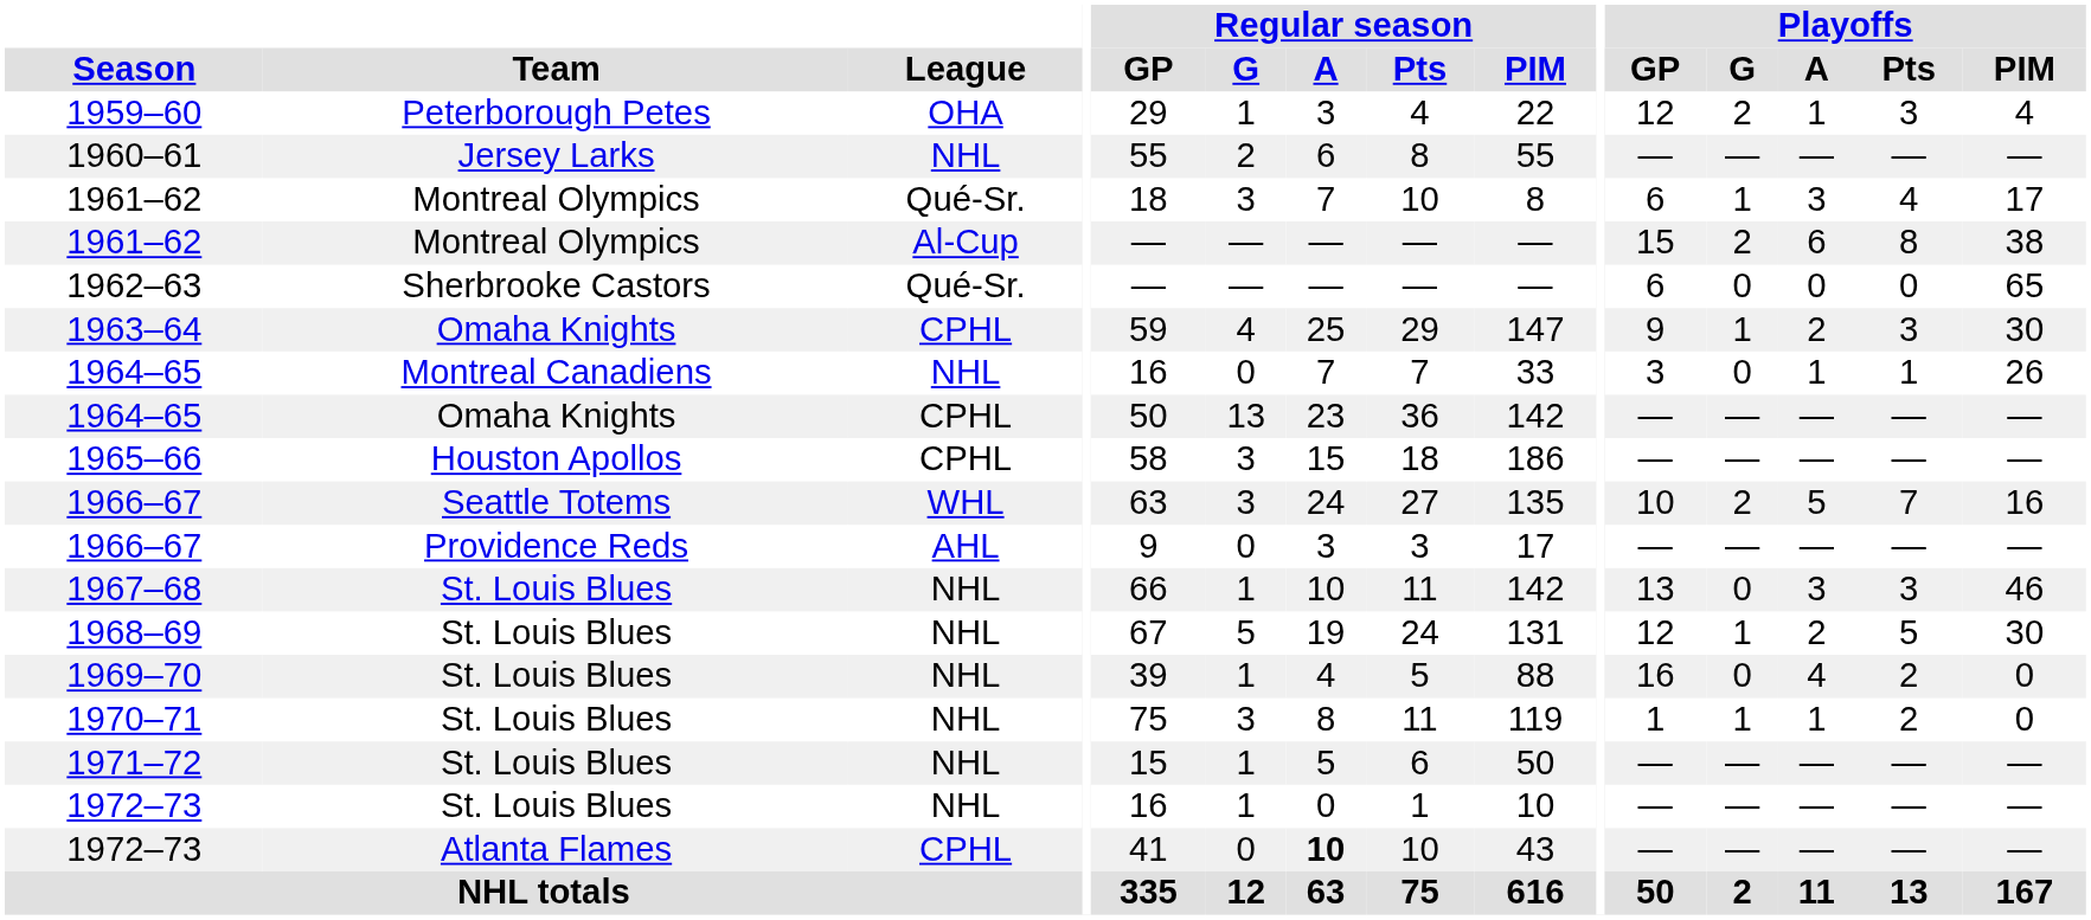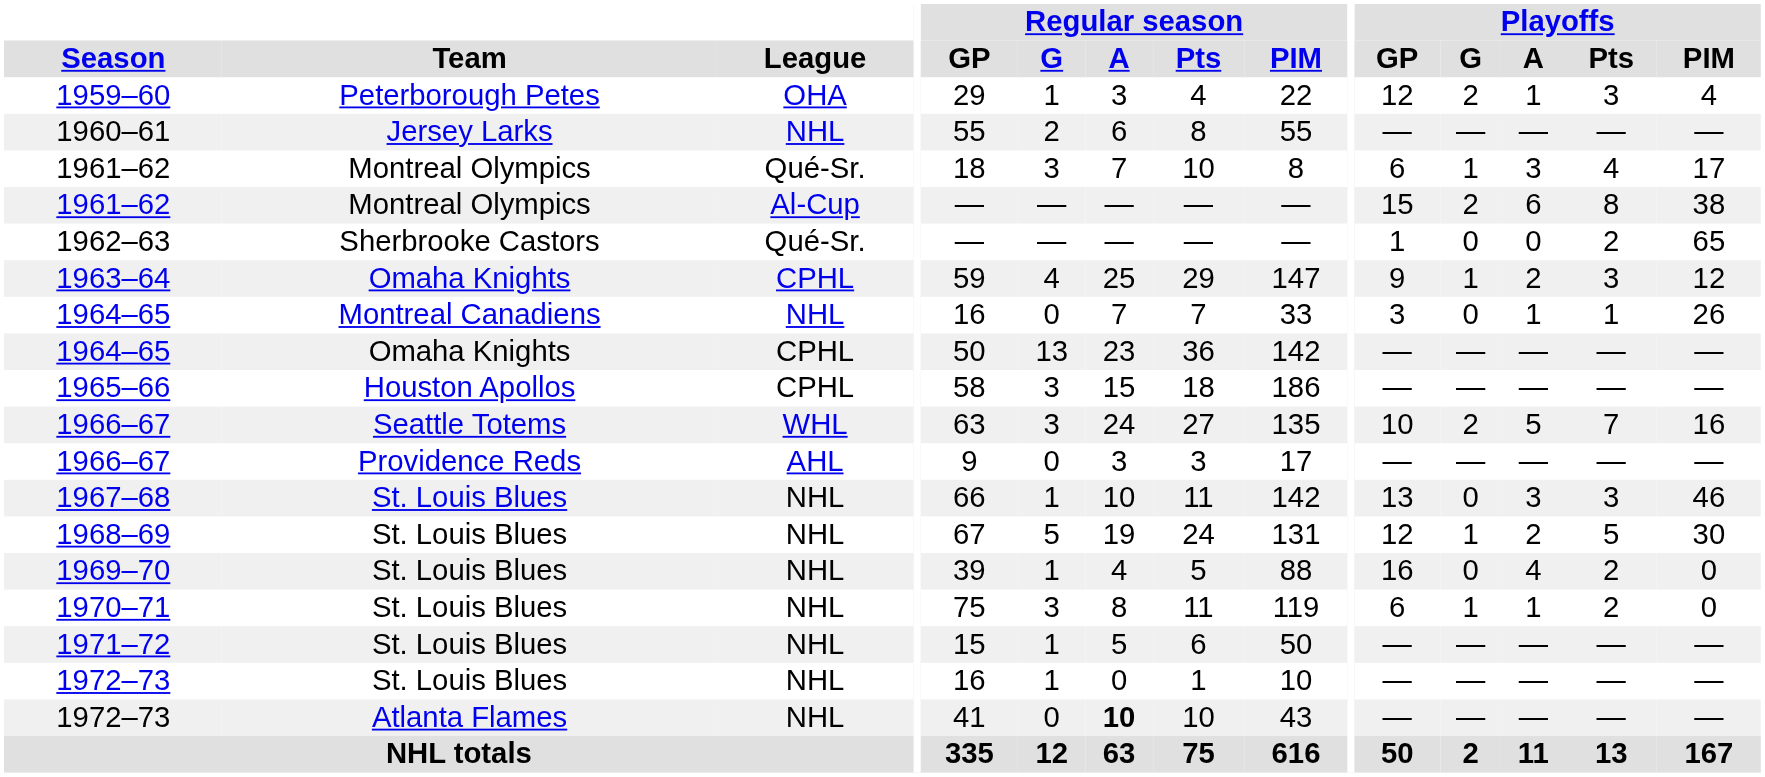1962–63 | Playoffs / GP: 6 -> 1
1962–63 | Playoffs / Pts: 0 -> 2
1963–64 | Playoffs / PIM: 30 -> 12
1970–71 | Playoffs / GP: 1 -> 6
1972–73 / Atlanta Flames | League: CPHL -> NHL
